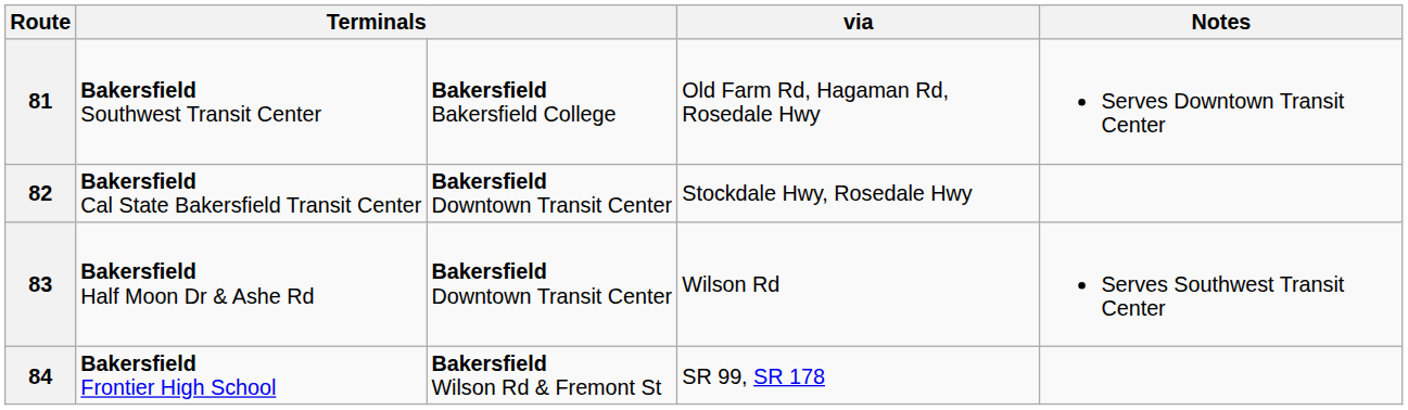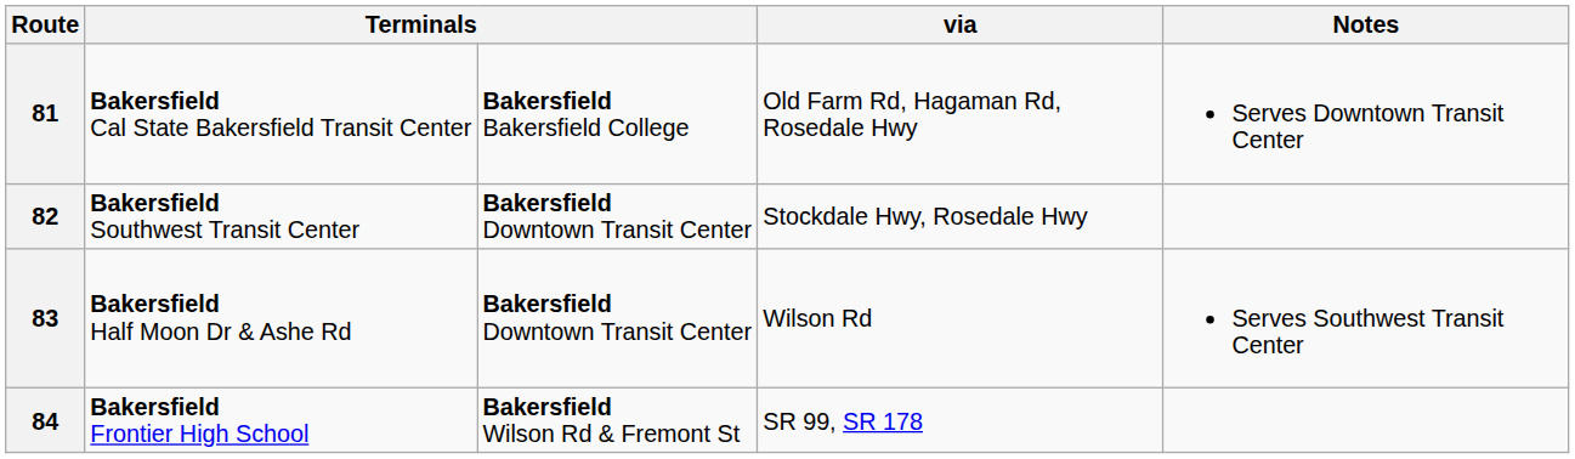81 | column 2: Bakersfield Southwest Transit Center -> Bakersfield Cal State Bakersfield Transit Center
82 | column 2: Bakersfield Cal State Bakersfield Transit Center -> Bakersfield Southwest Transit Center
